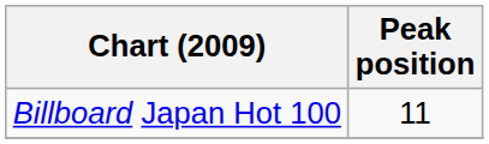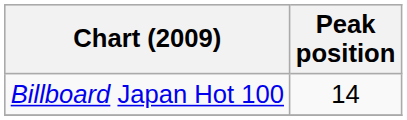Billboard Japan Hot 100 | Peak position: 11 -> 14
